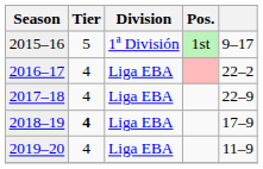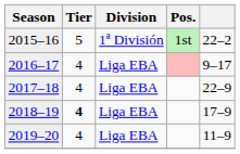2015–16 | column 5: 9–17 -> 22–2
2016–17 | column 5: 22–2 -> 9–17
